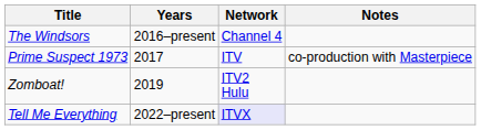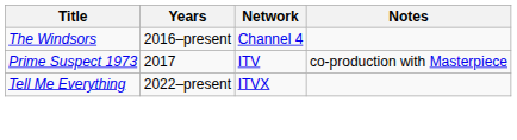- row: Zomboat! | 2019 | ITV2 Hulu
Tell Me Everything | Network: lavender background -> no background
